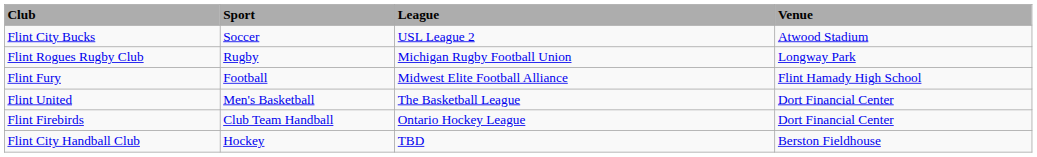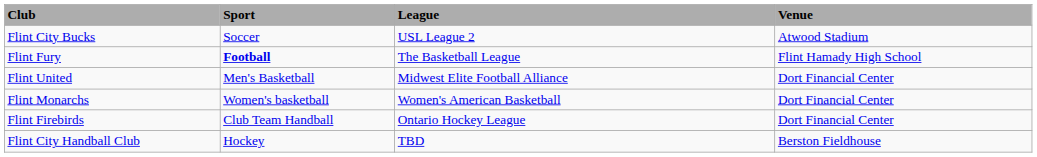- row: Flint Rogues Rugby Club | Rugby | Michigan Rugby Football Union | Longway Park
Flint Fury | Sport: normal -> bold
Flint Fury | League: Midwest Elite Football Alliance -> The Basketball League
Flint United | League: The Basketball League -> Midwest Elite Football Alliance
+ row: Flint Monarchs | Women's basketball | Women's American Basketball | Dort Financial Center
